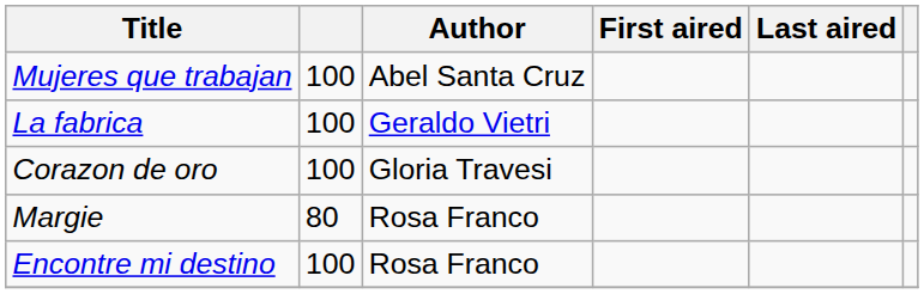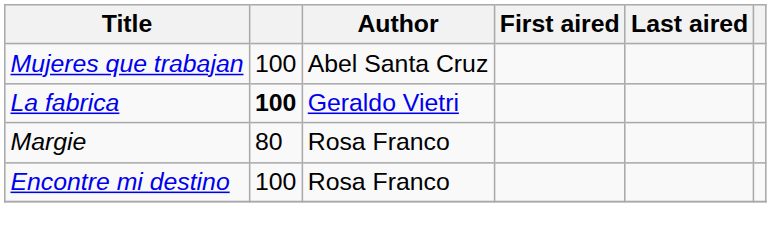La fabrica | column 2: normal -> bold
- row: Corazon de oro | 100 | Gloria Travesi
